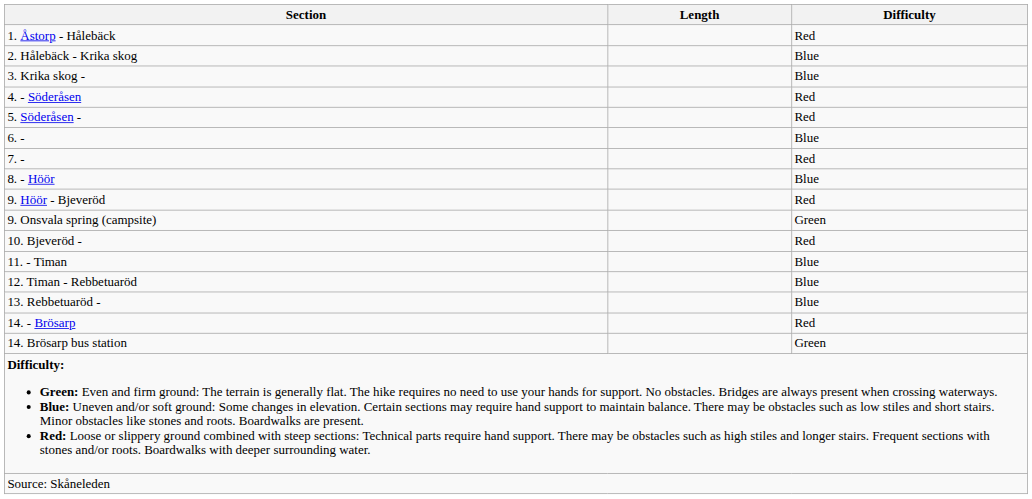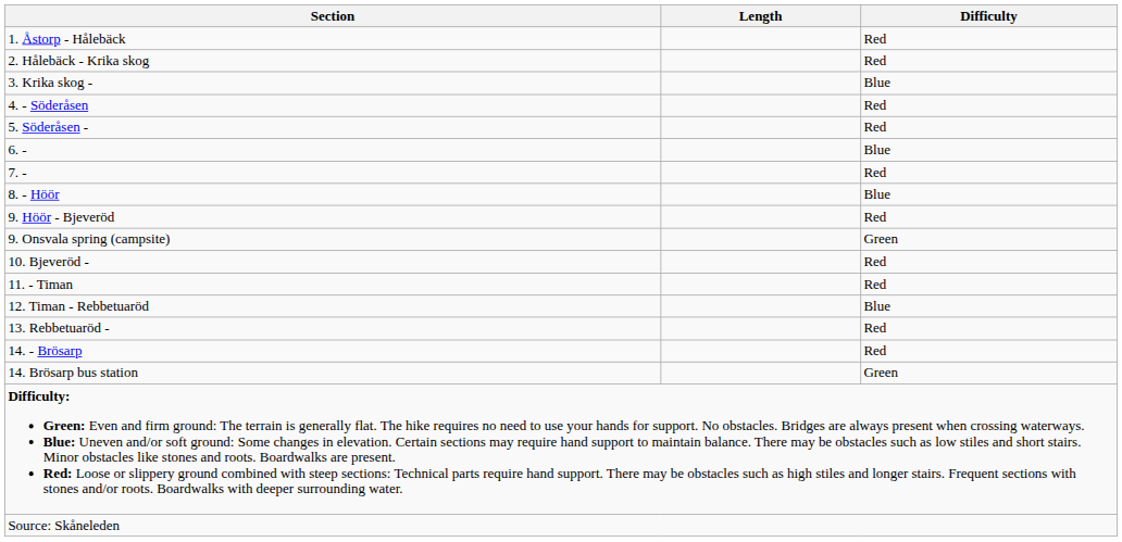2. Hålebäck - Krika skog | Difficulty: Blue -> Red
11. - Timan | Difficulty: Blue -> Red
13. Rebbetuaröd - | Difficulty: Blue -> Red
